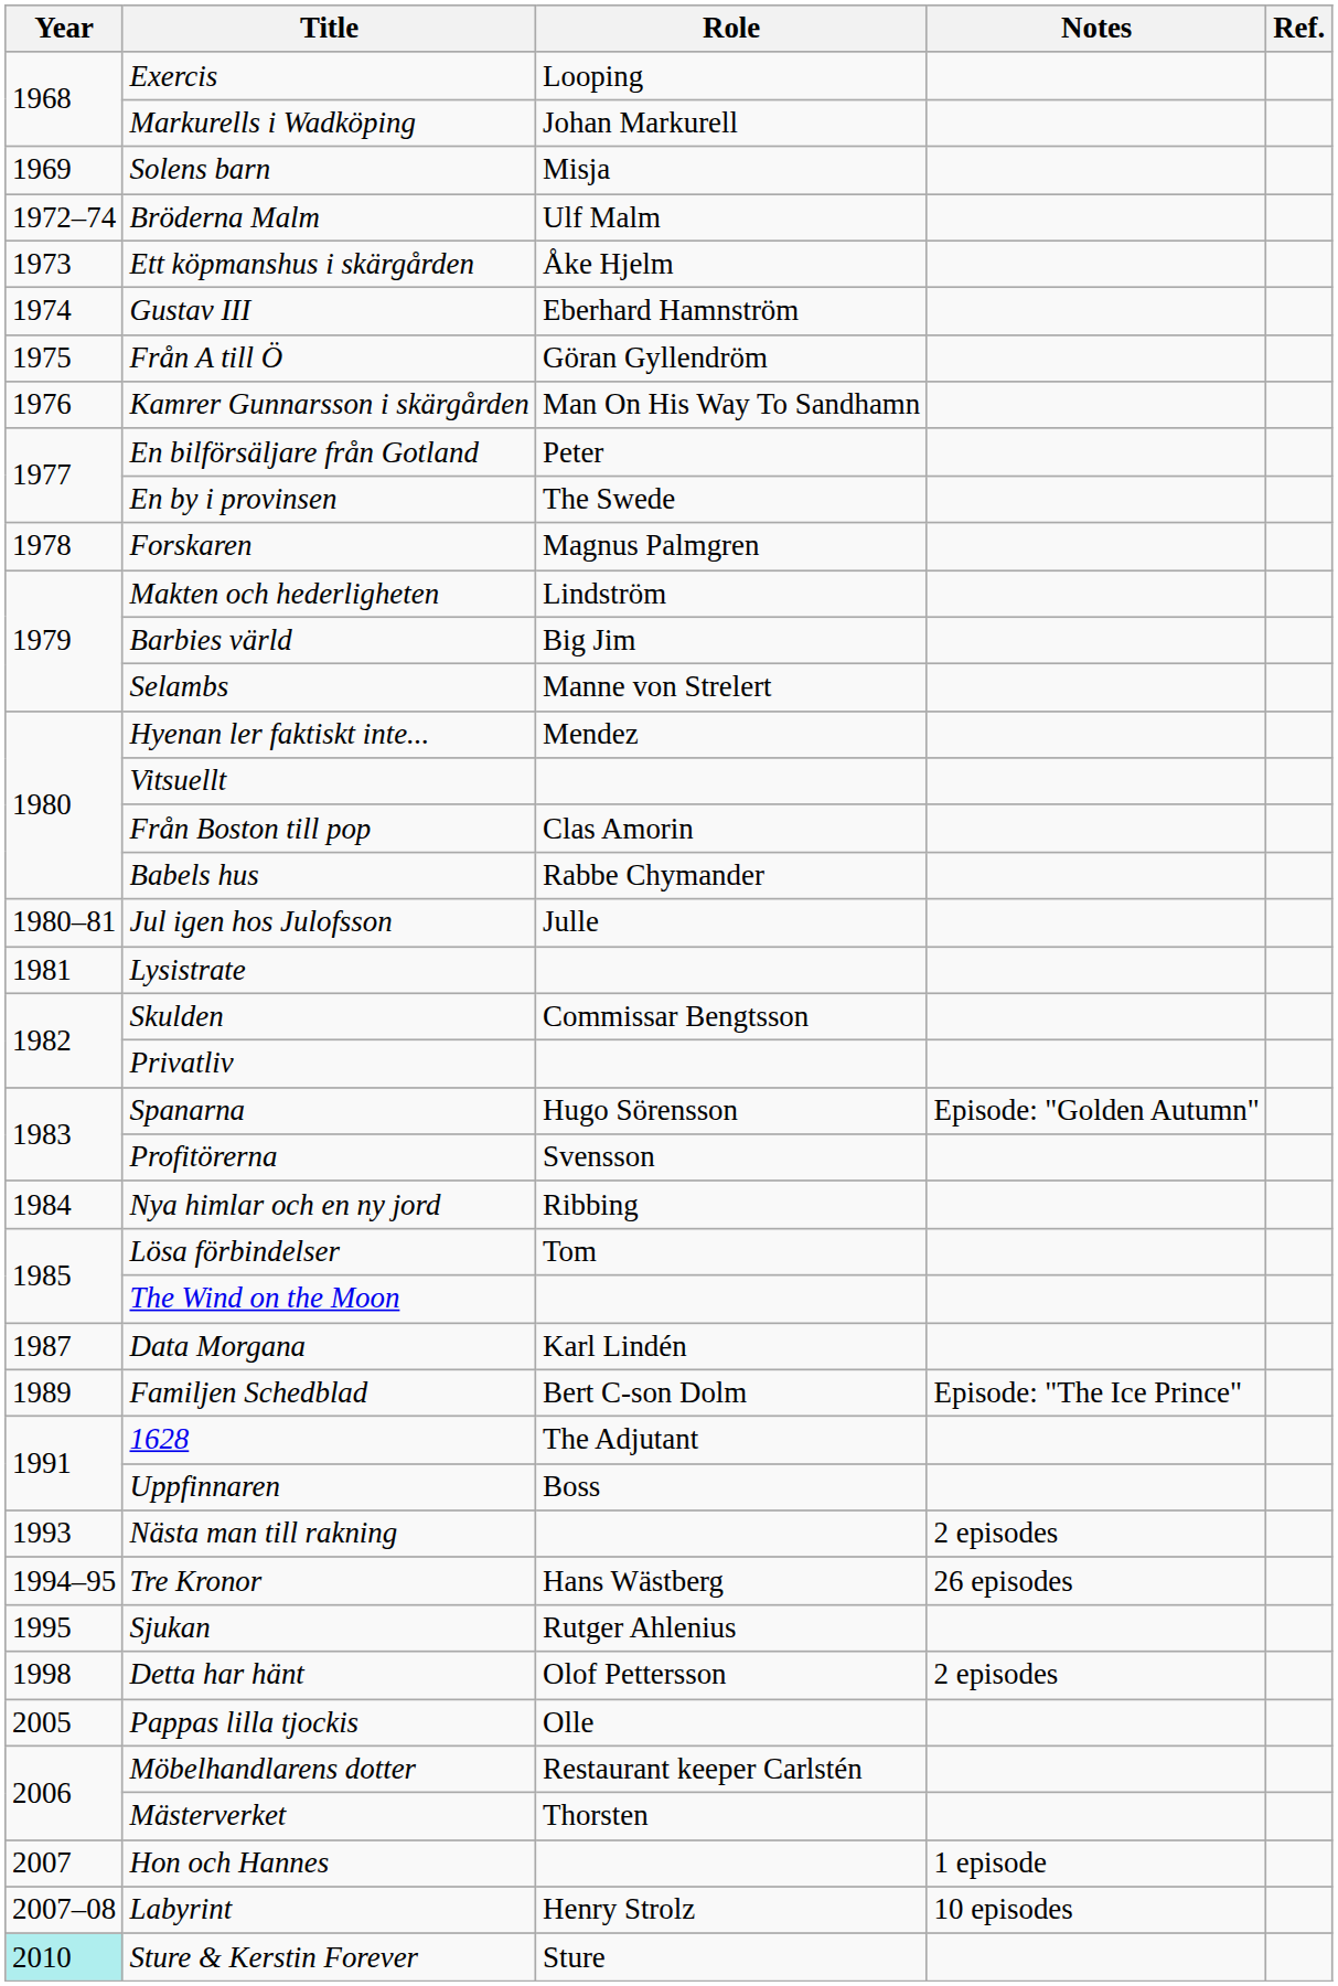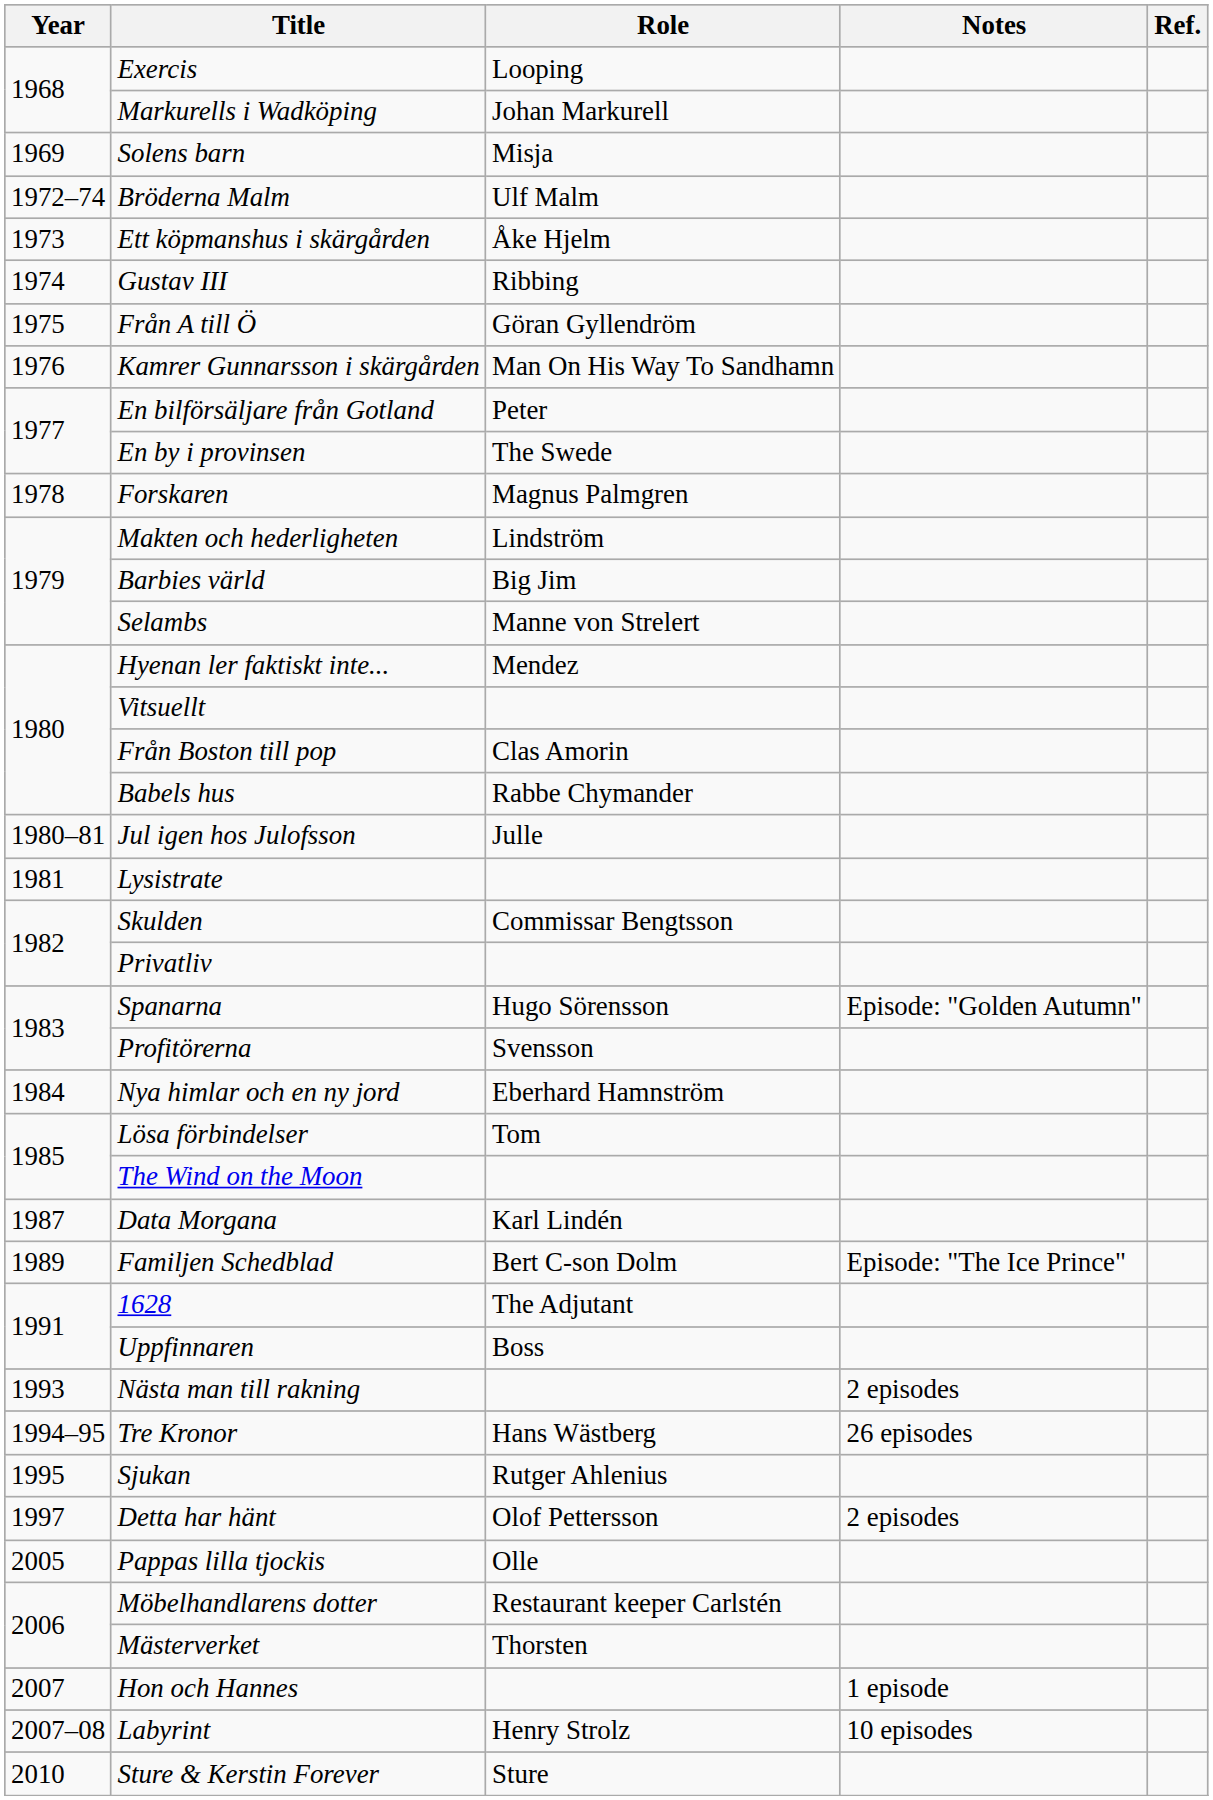Gustav III | Role: Eberhard Hamnström -> Ribbing
Nya himlar och en ny jord | Role: Ribbing -> Eberhard Hamnström
Detta har hänt | Year: 1998 -> 1997
Sture & Kerstin Forever | Year: paleturquoise background -> no background
